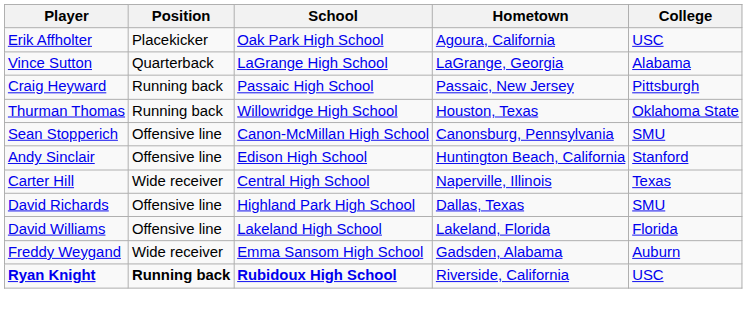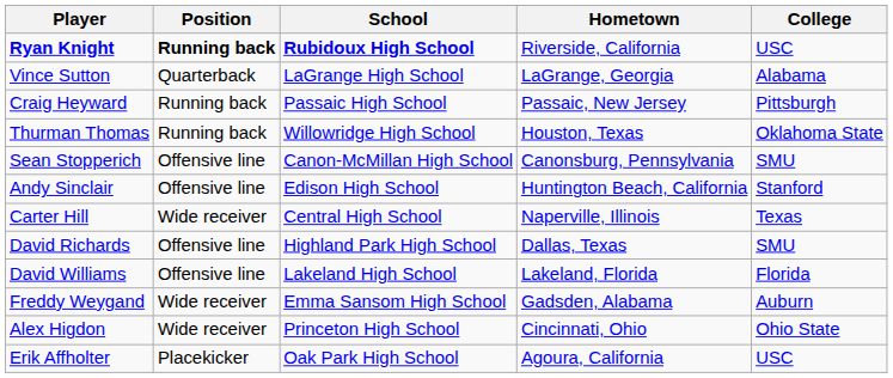rows swapped: Ryan Knight <-> Erik Affholter
+ row: Alex Higdon | Wide receiver | Princeton High School | Cincinnati, Ohio | Ohio State
